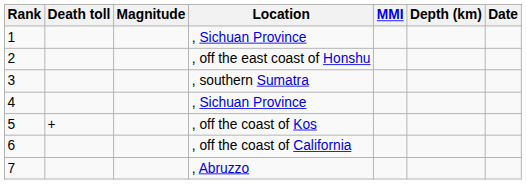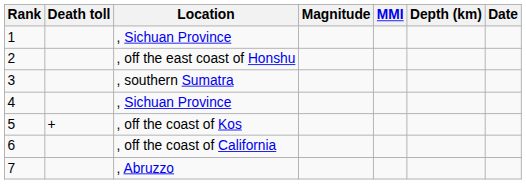columns swapped: Magnitude <-> Location
